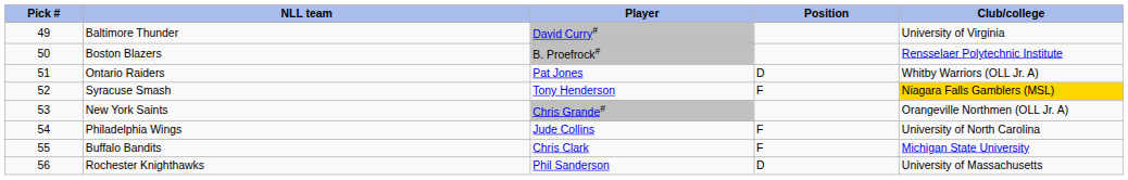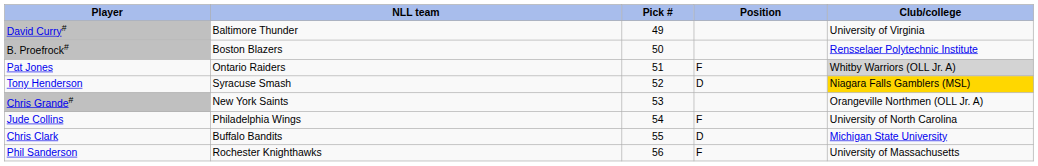columns swapped: Pick # <-> Player
Ontario Raiders | Position: D -> F
Ontario Raiders | Club/college: no background -> lightgrey background
Syracuse Smash | Position: F -> D
Buffalo Bandits | Position: F -> D
Rochester Knighthawks | Position: D -> F
